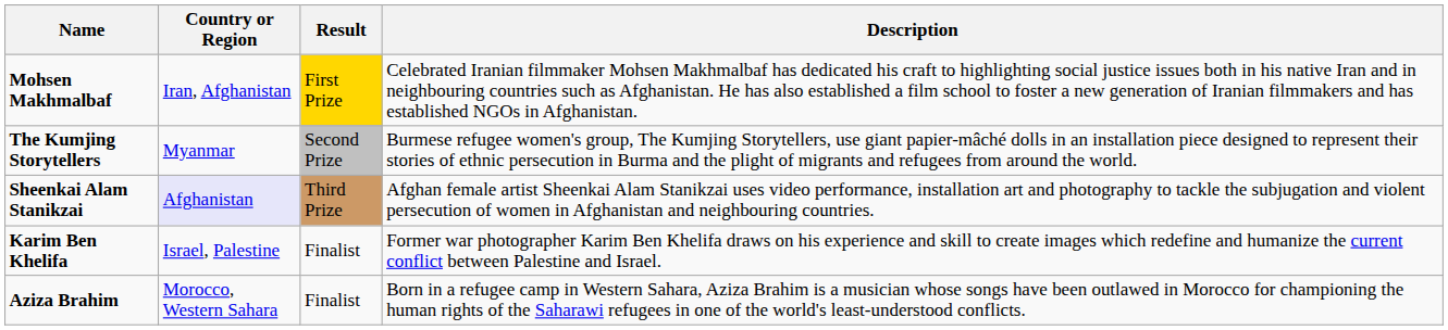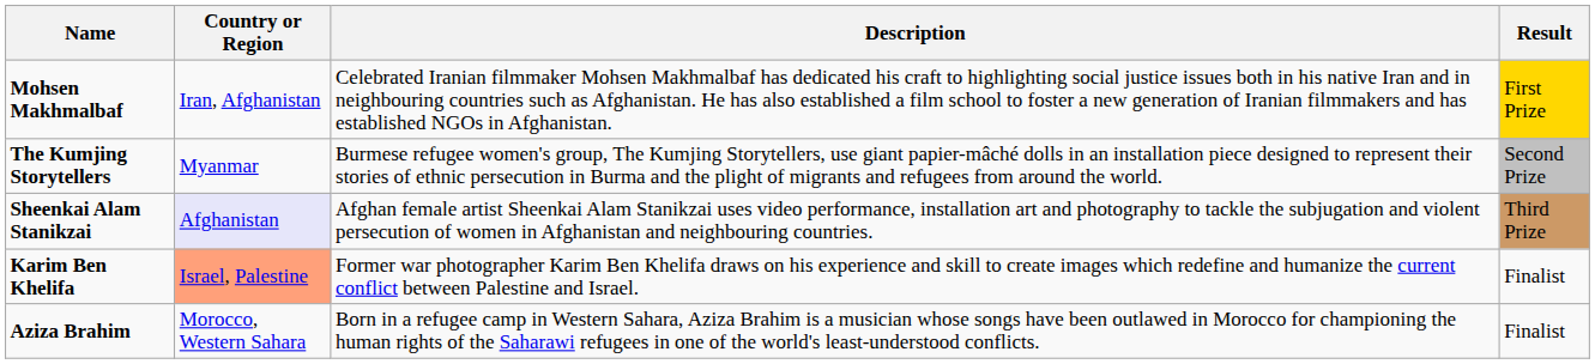columns swapped: Description <-> Result
Karim Ben Khelifa | Country or Region: no background -> lightsalmon background
